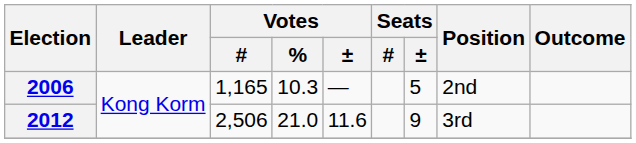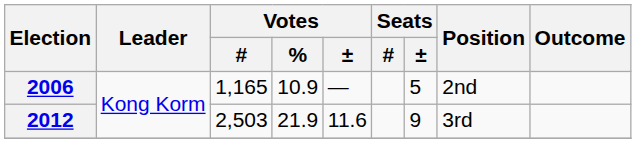2006 | Votes / %: 10.3 -> 10.9
2012 | Votes / #: 2,506 -> 2,503
2012 | Votes / %: 21.0 -> 21.9
